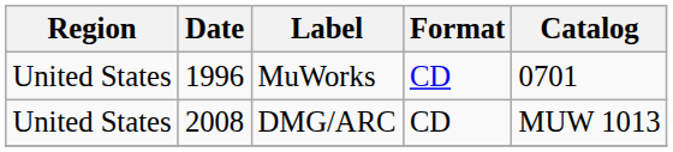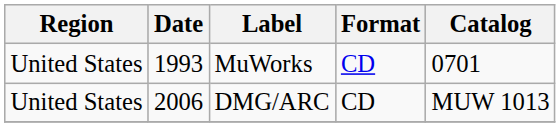MuWorks | Date: 1996 -> 1993
DMG/ARC | Date: 2008 -> 2006
